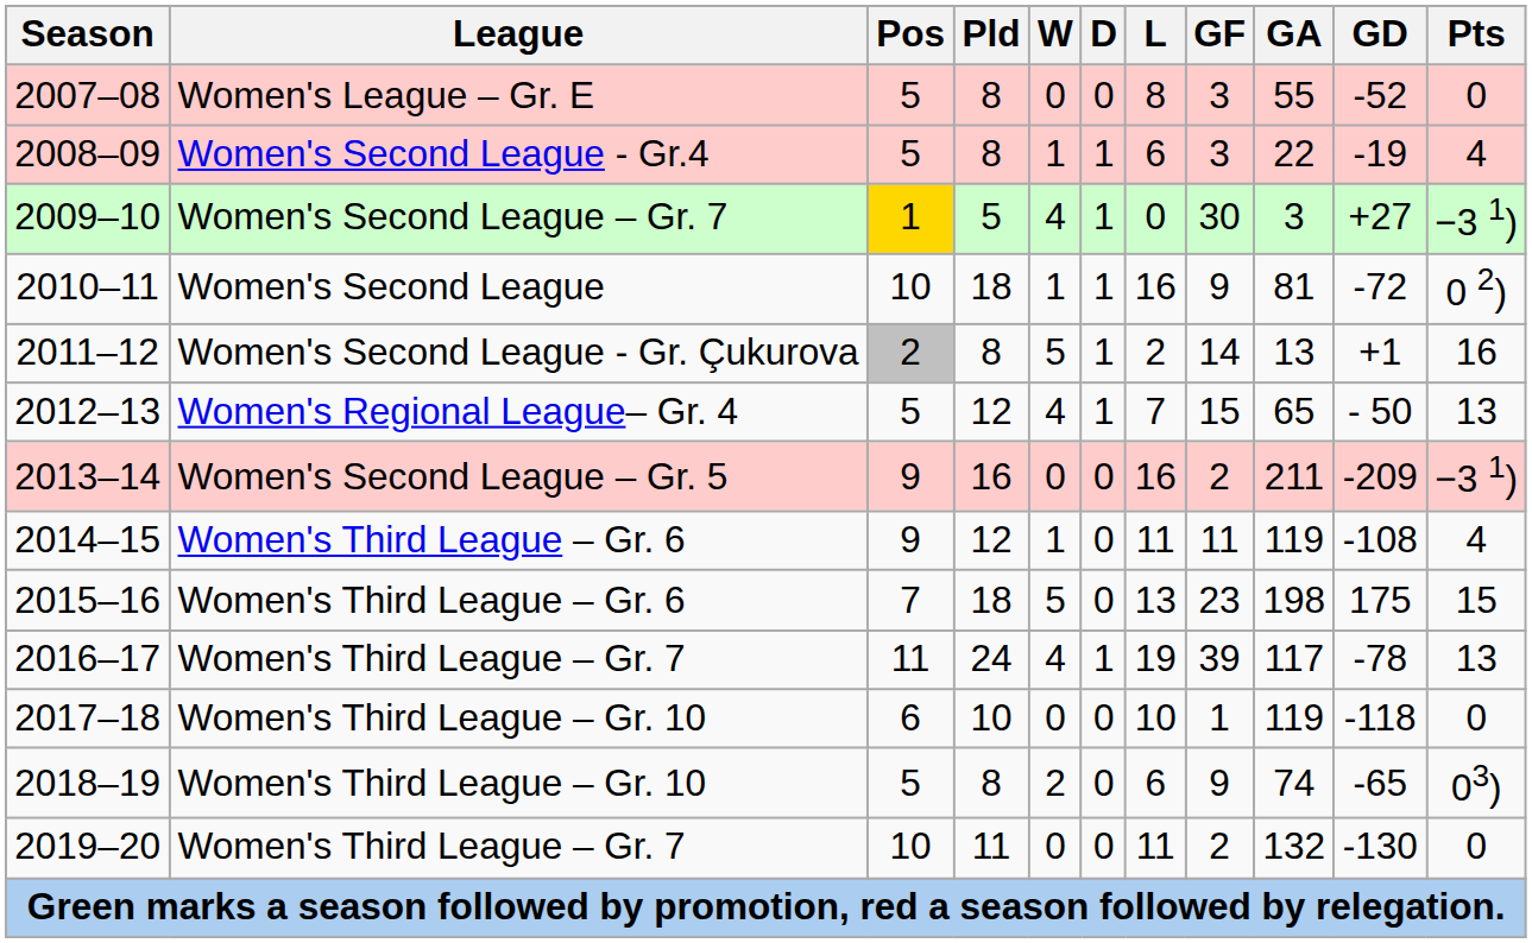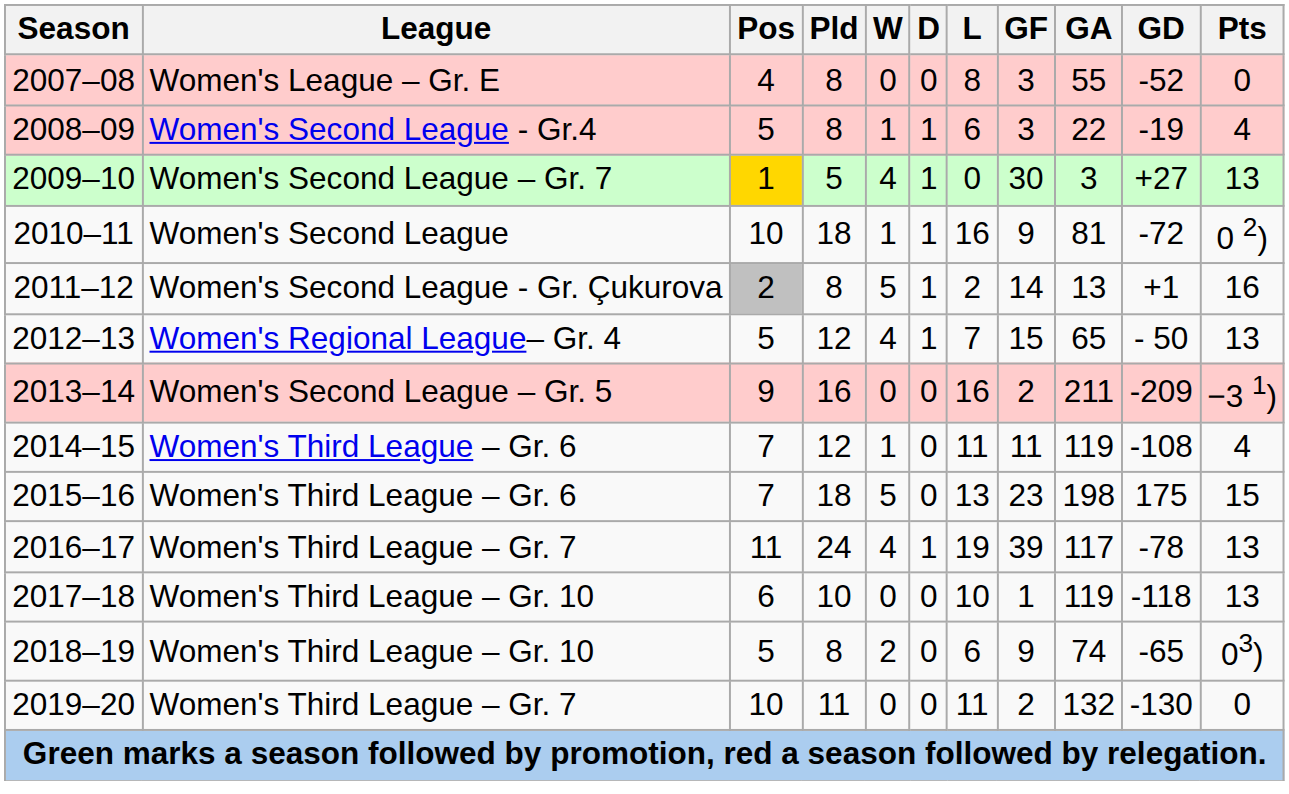2007–08 | Pos: 5 -> 4
2009–10 | Pts: −3 1) -> 13
2014–15 | Pos: 9 -> 7
2017–18 | Pts: 0 -> 13
